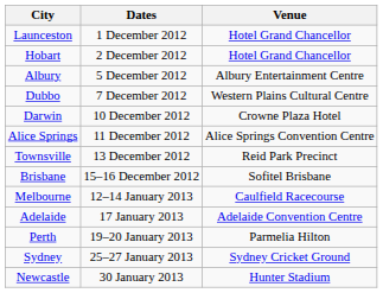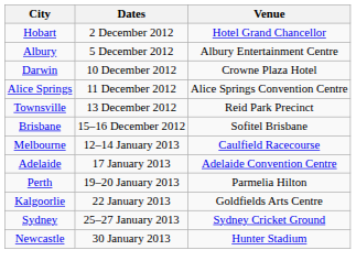- row: Launceston | 1 December 2012 | Hotel Grand Chancellor
- row: Dubbo | 7 December 2012 | Western Plains Cultural Centre
+ row: Kalgoorlie | 22 January 2013 | Goldfields Arts Centre
